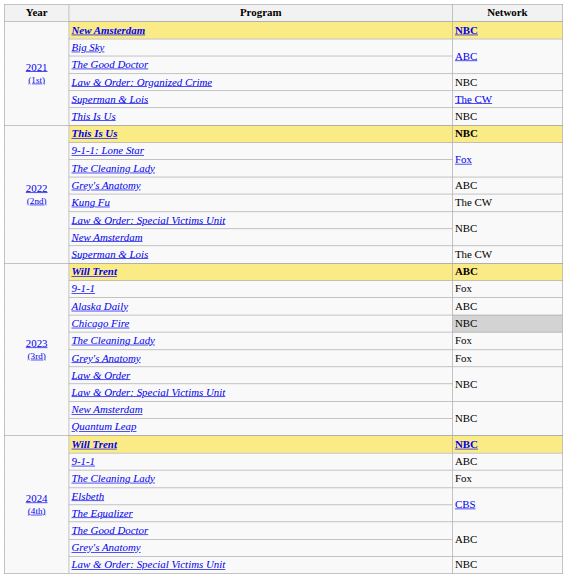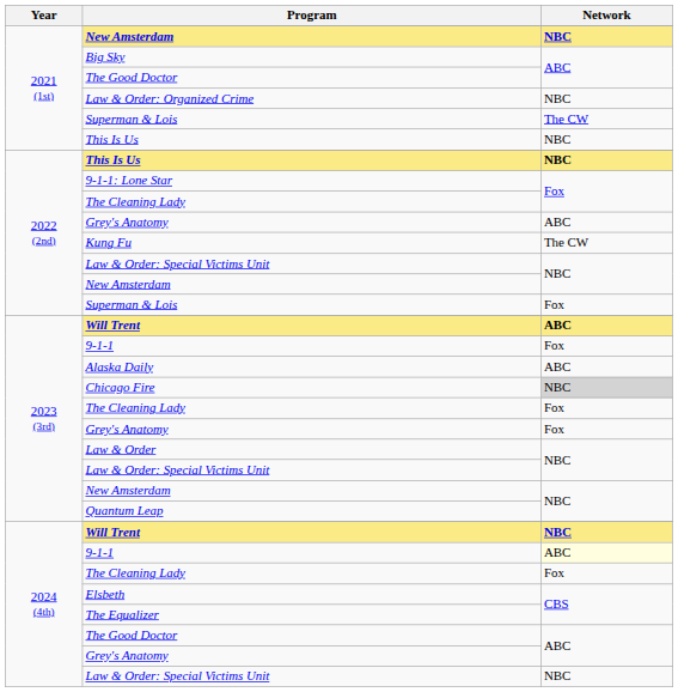2022 (2nd) / Superman & Lois | Network: The CW -> Fox
2024 (4th) / 9-1-1 | Network: no background -> lightyellow background
